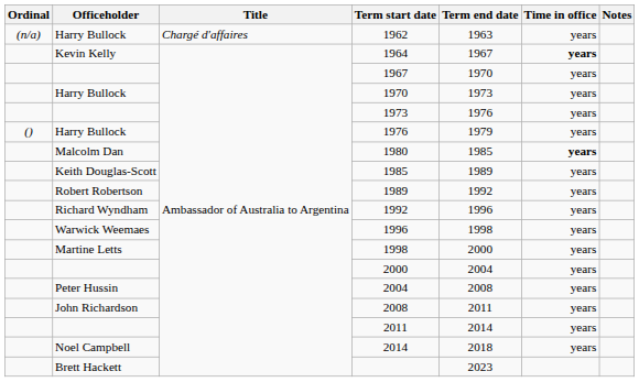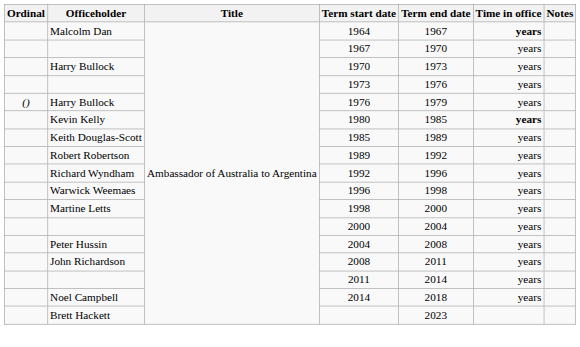- row: (n/a) | Harry Bullock | Chargé d'affaires | 1962 | 1963 | years
1964 | Officeholder: Kevin Kelly -> Malcolm Dan
1980 | Officeholder: Malcolm Dan -> Kevin Kelly
